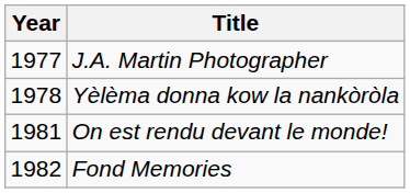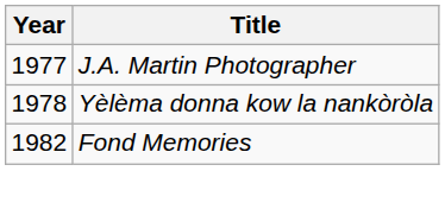- row: 1981 | On est rendu devant le monde!
